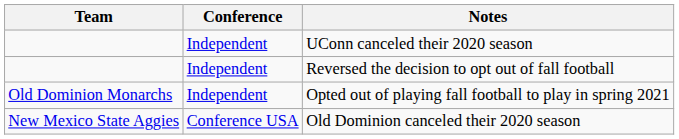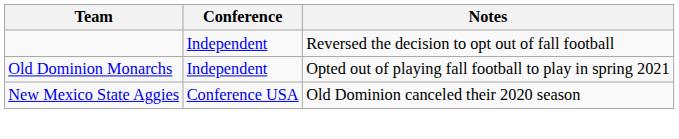- row: Independent | UConn canceled their 2020 season
